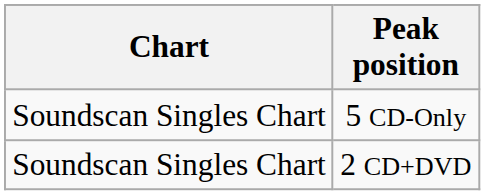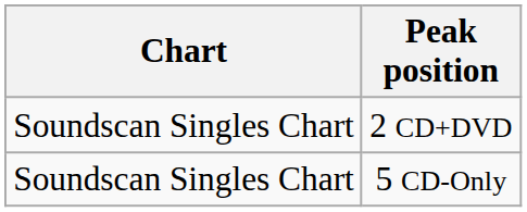rows swapped: 2 CD+DVD <-> 5 CD-Only
